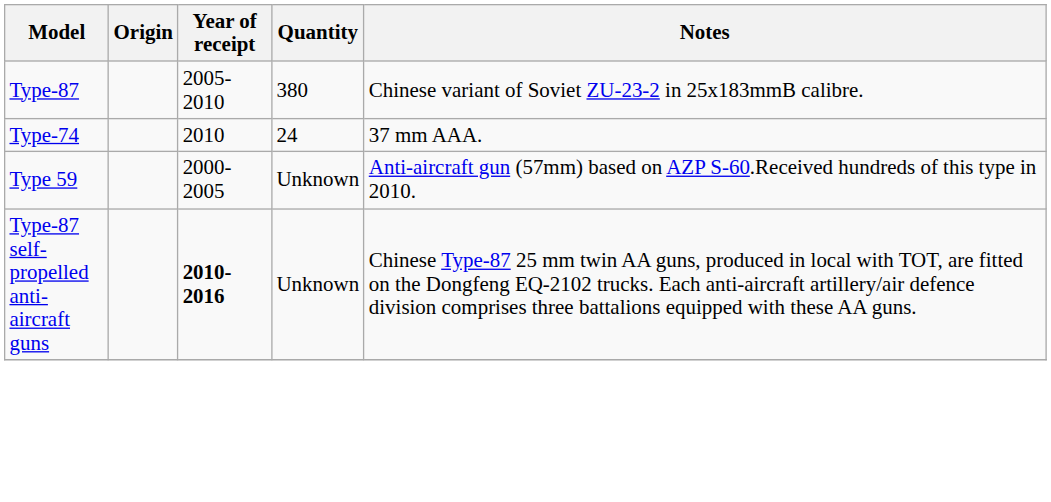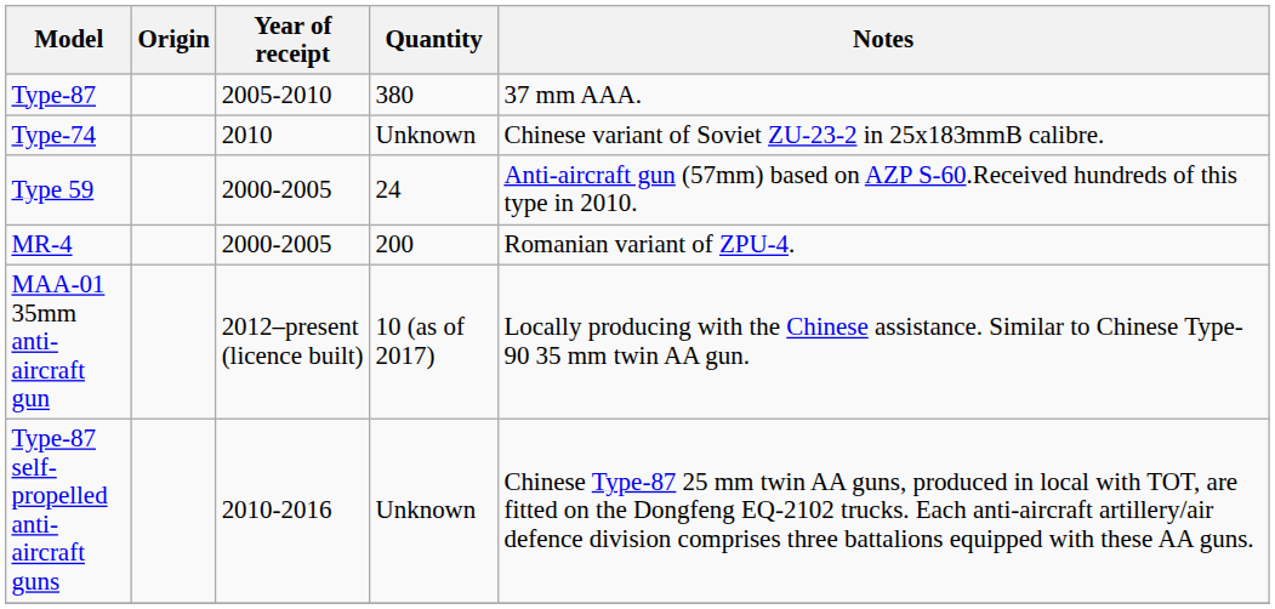Type-87 | Notes: Chinese variant of Soviet ZU-23-2 in 25x183mmB calibre. -> 37 mm AAA.
Type-74 | Quantity: 24 -> Unknown
Type-74 | Notes: 37 mm AAA. -> Chinese variant of Soviet ZU-23-2 in 25x183mmB calibre.
Type 59 | Quantity: Unknown -> 24
+ row: MR-4 | 2000-2005 | 200 | Romanian variant of ZPU-4.
+ row: MAA-01 35mm anti-aircraft gun | 2012–present (licence built) | 10 (as of 2017) | Locally producing with the Chinese assistance. Similar to Chinese Type-90 35 mm twin AA gun.
Type-87 self-propelled anti-aircraft guns | Year of receipt: bold -> normal
